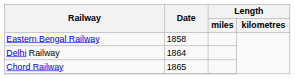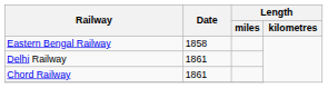Delhi Railway | Date: 1864 -> 1861
Chord Railway | Date: 1865 -> 1861
